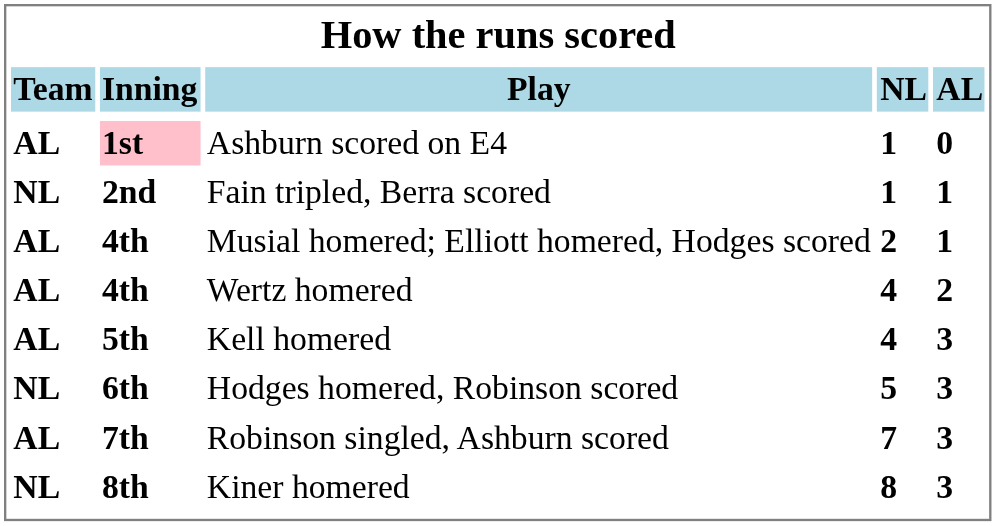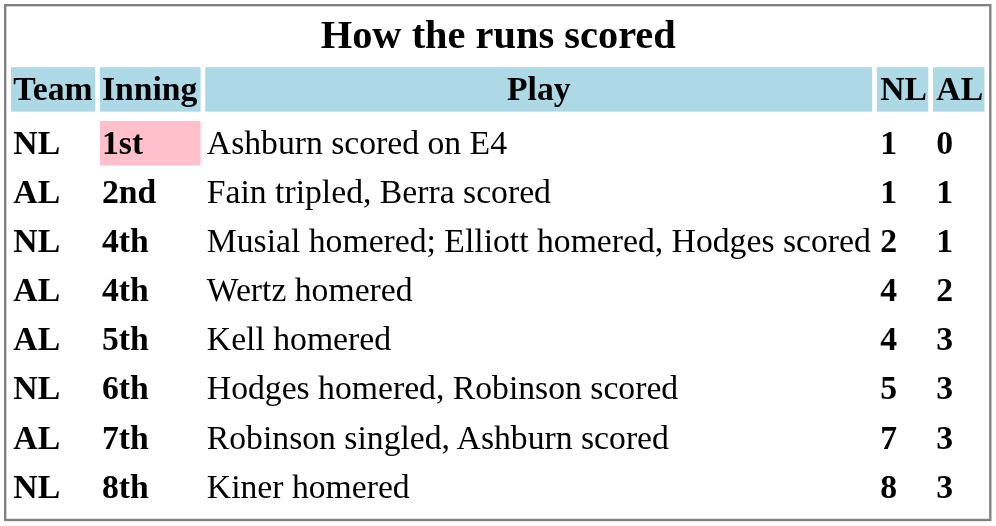Ashburn scored on E4 | Team: AL -> NL
Fain tripled, Berra scored | Team: NL -> AL
Musial homered; Elliott homered, Hodges scored | Team: AL -> NL
